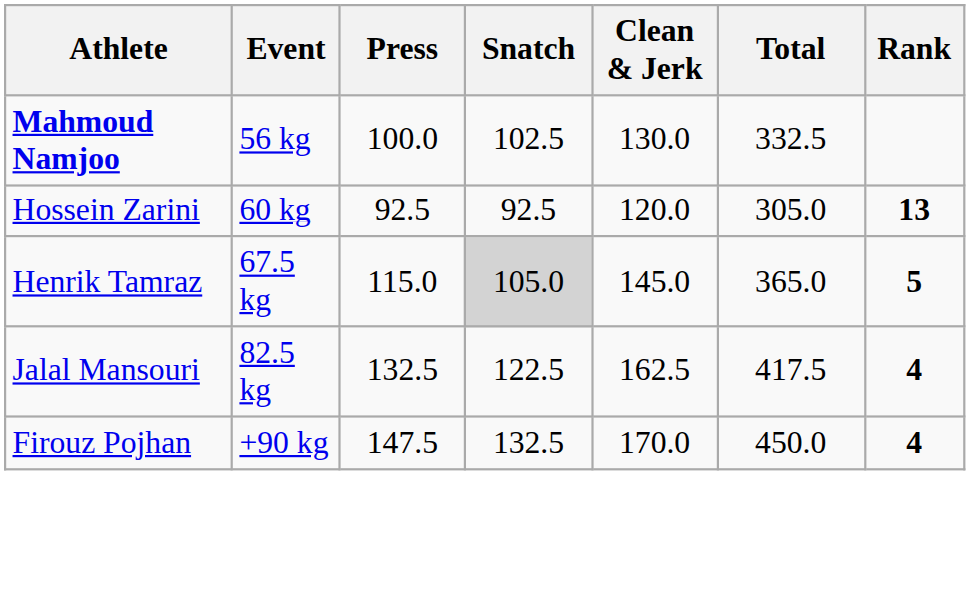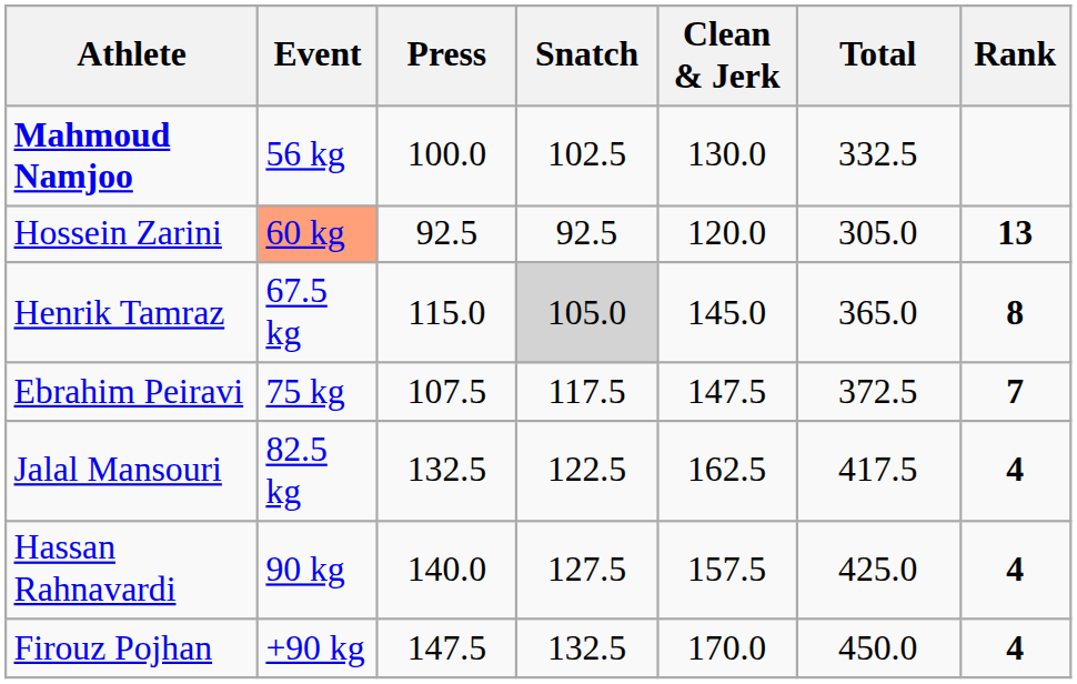Hossein Zarini | Event: no background -> lightsalmon background
Henrik Tamraz | Rank: 5 -> 8
+ row: Ebrahim Peiravi | 75 kg | 107.5 | 117.5 | 147.5 | 372.5 | 7
+ row: Hassan Rahnavardi | 90 kg | 140.0 | 127.5 | 157.5 | 425.0 | 4
